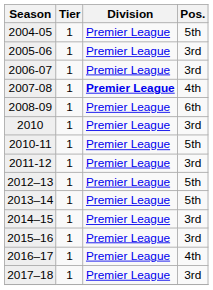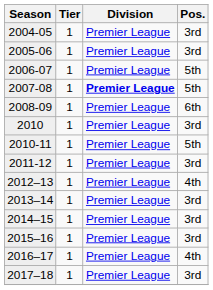2004-05 | Pos.: 5th -> 3rd
2006-07 | Pos.: 3rd -> 5th
2007-08 | Pos.: 4th -> 5th
2012–13 | Pos.: 5th -> 4th
2013–14 | Pos.: 5th -> 3rd
